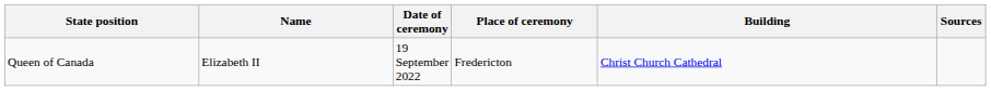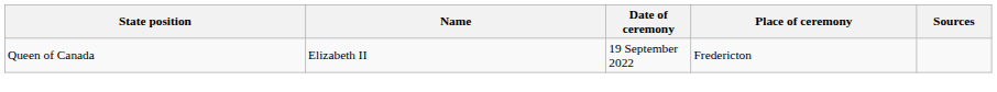- column: Building | Christ Church Cathedral
